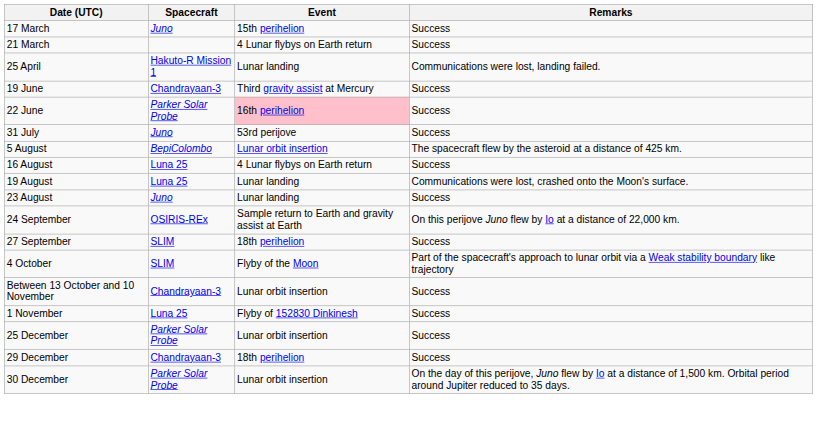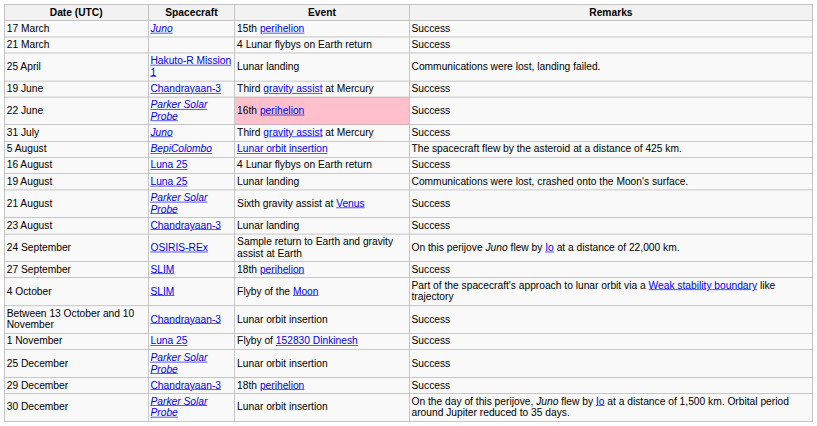31 July | Event: 53rd perijove -> Third gravity assist at Mercury
+ row: 21 August | Parker Solar Probe | Sixth gravity assist at Venus | Success
23 August | Spacecraft: Juno -> Chandrayaan-3
